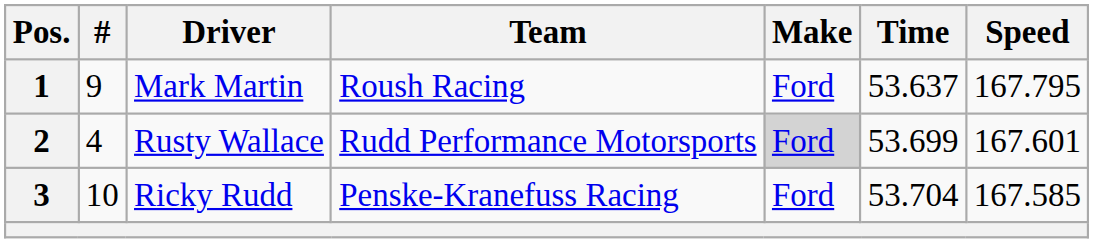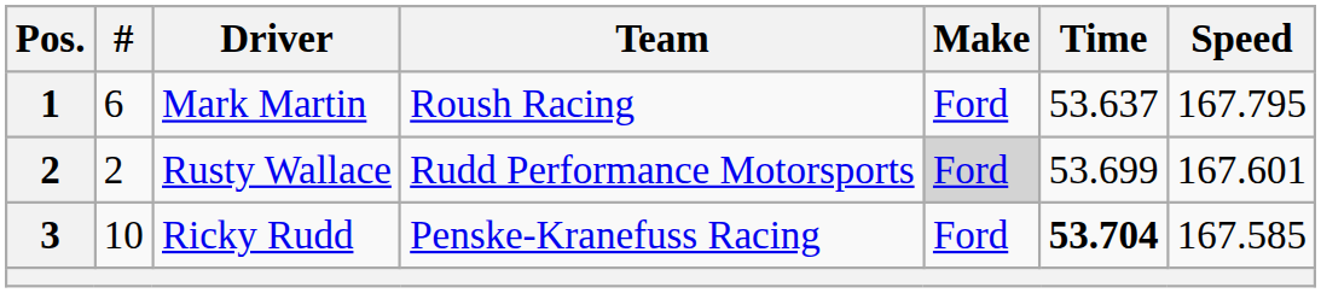Mark Martin | #: 9 -> 6
Rusty Wallace | #: 4 -> 2
Ricky Rudd | Time: normal -> bold
